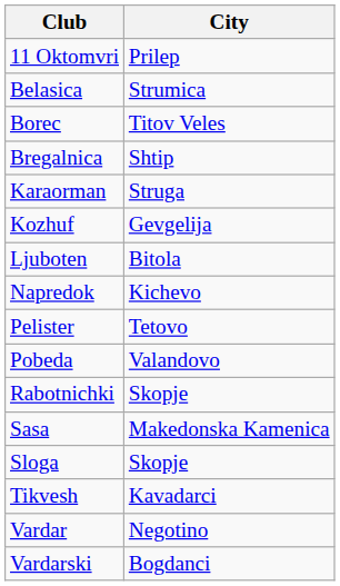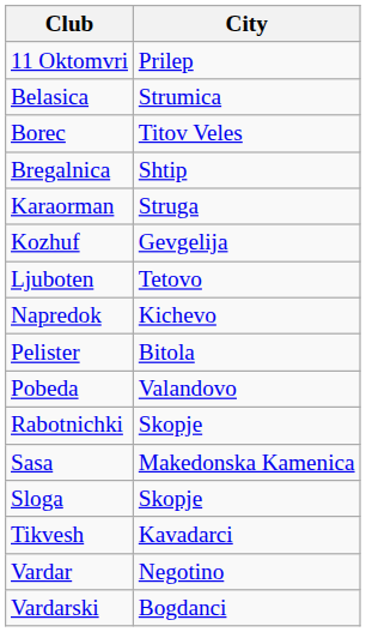Ljuboten | City: Bitola -> Tetovo
Pelister | City: Tetovo -> Bitola
